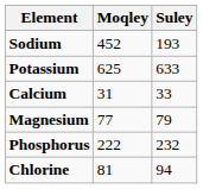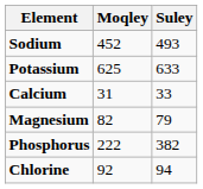Sodium | Suley: 193 -> 493
Magnesium | Moqley: 77 -> 82
Phosphorus | Suley: 232 -> 382
Chlorine | Moqley: 81 -> 92
